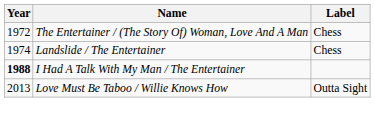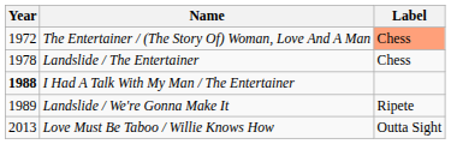The Entertainer / (The Story Of) Woman, Love And A Man | Label: no background -> lightsalmon background
Landslide / The Entertainer | Year: 1974 -> 1978
+ row: 1989 | Landslide / We're Gonna Make It | Ripete
